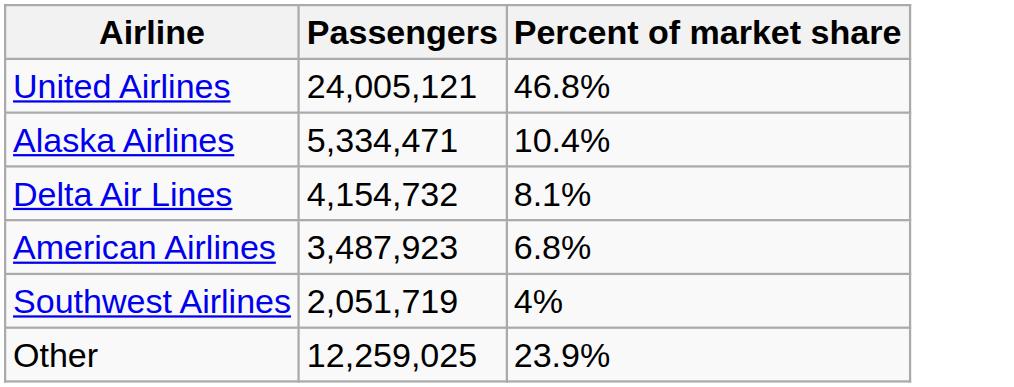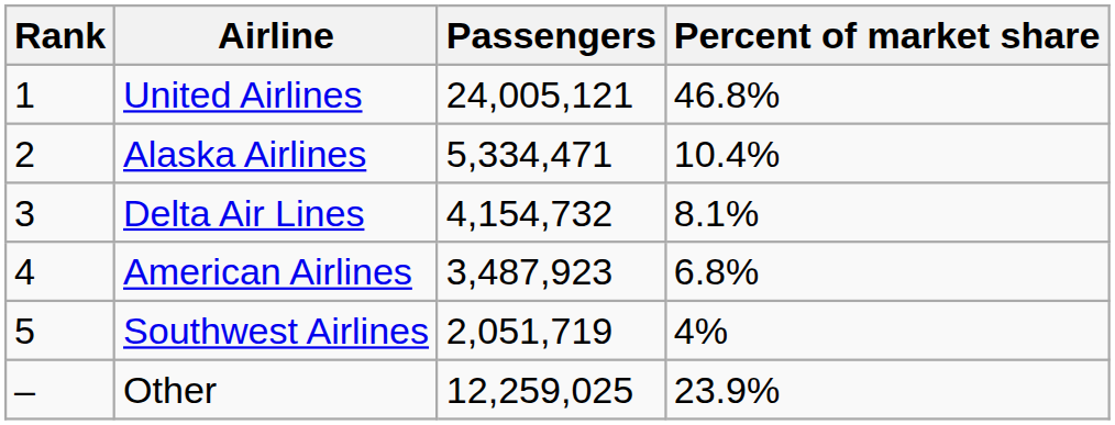+ column: Rank | 1 | 2 | 3 | 4 | 5 | –
